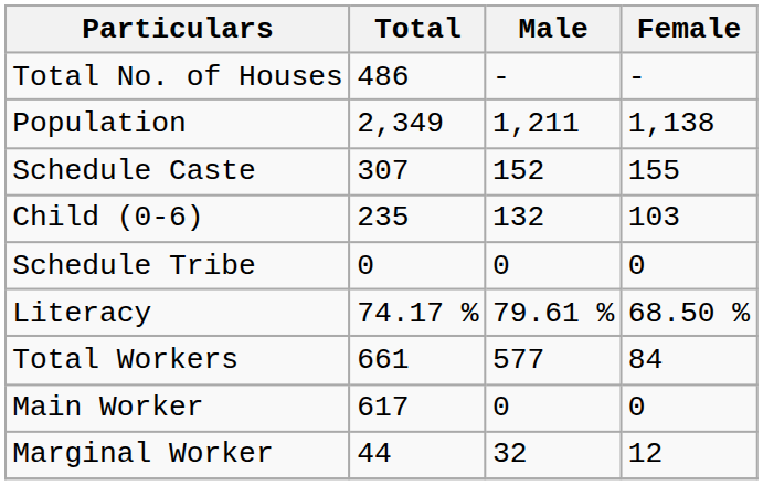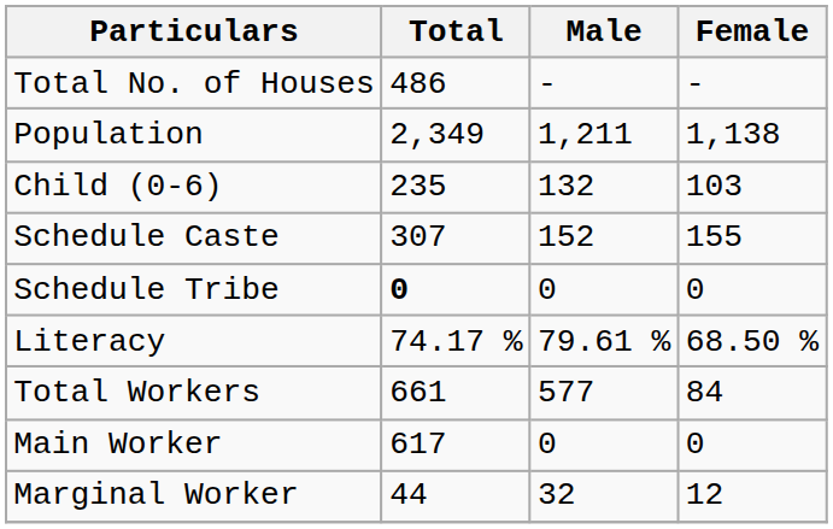rows swapped: Child (0-6) <-> Schedule Caste
Schedule Tribe | Total: normal -> bold
